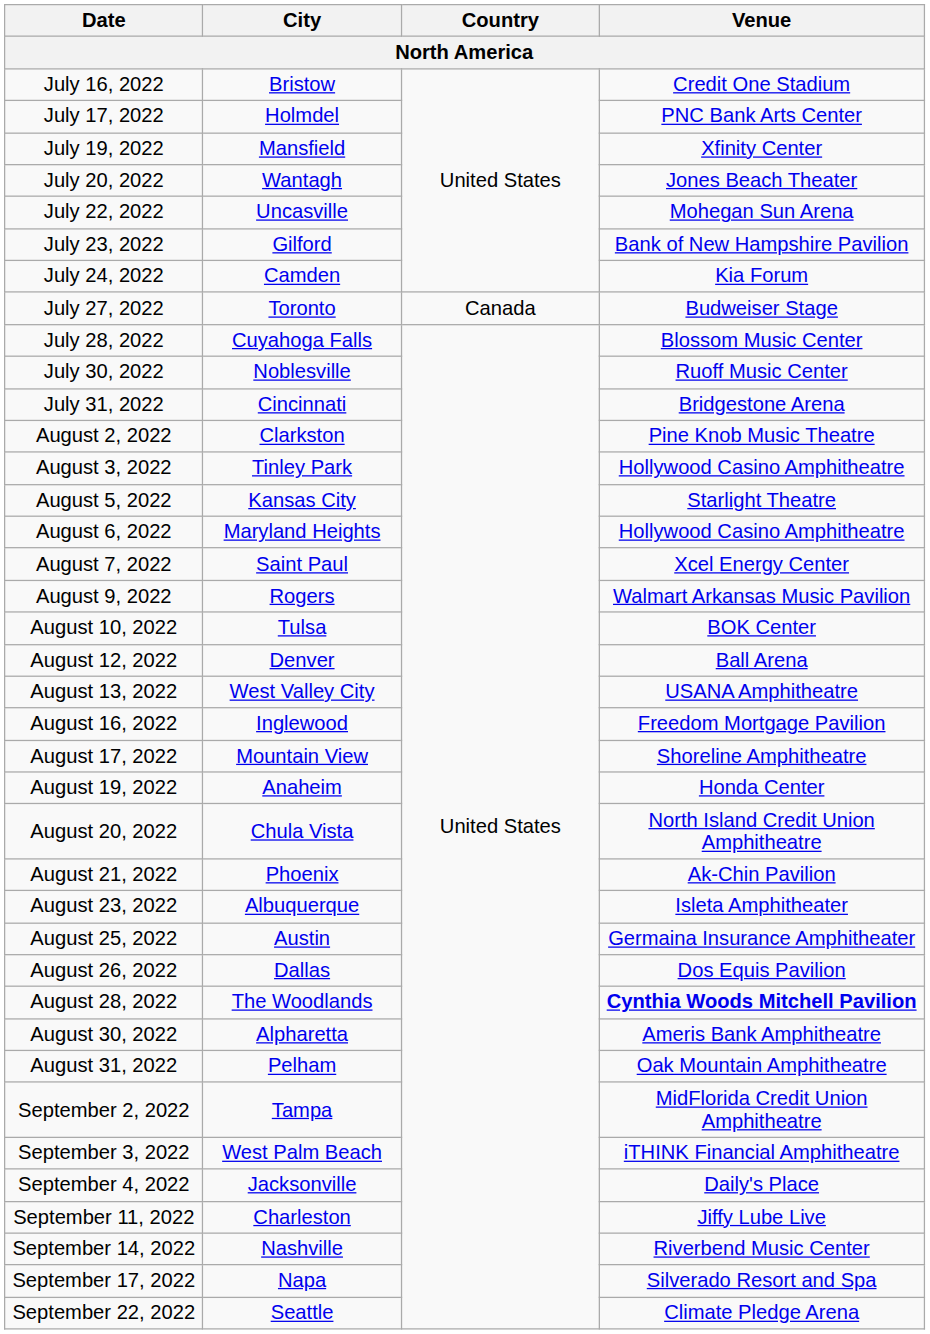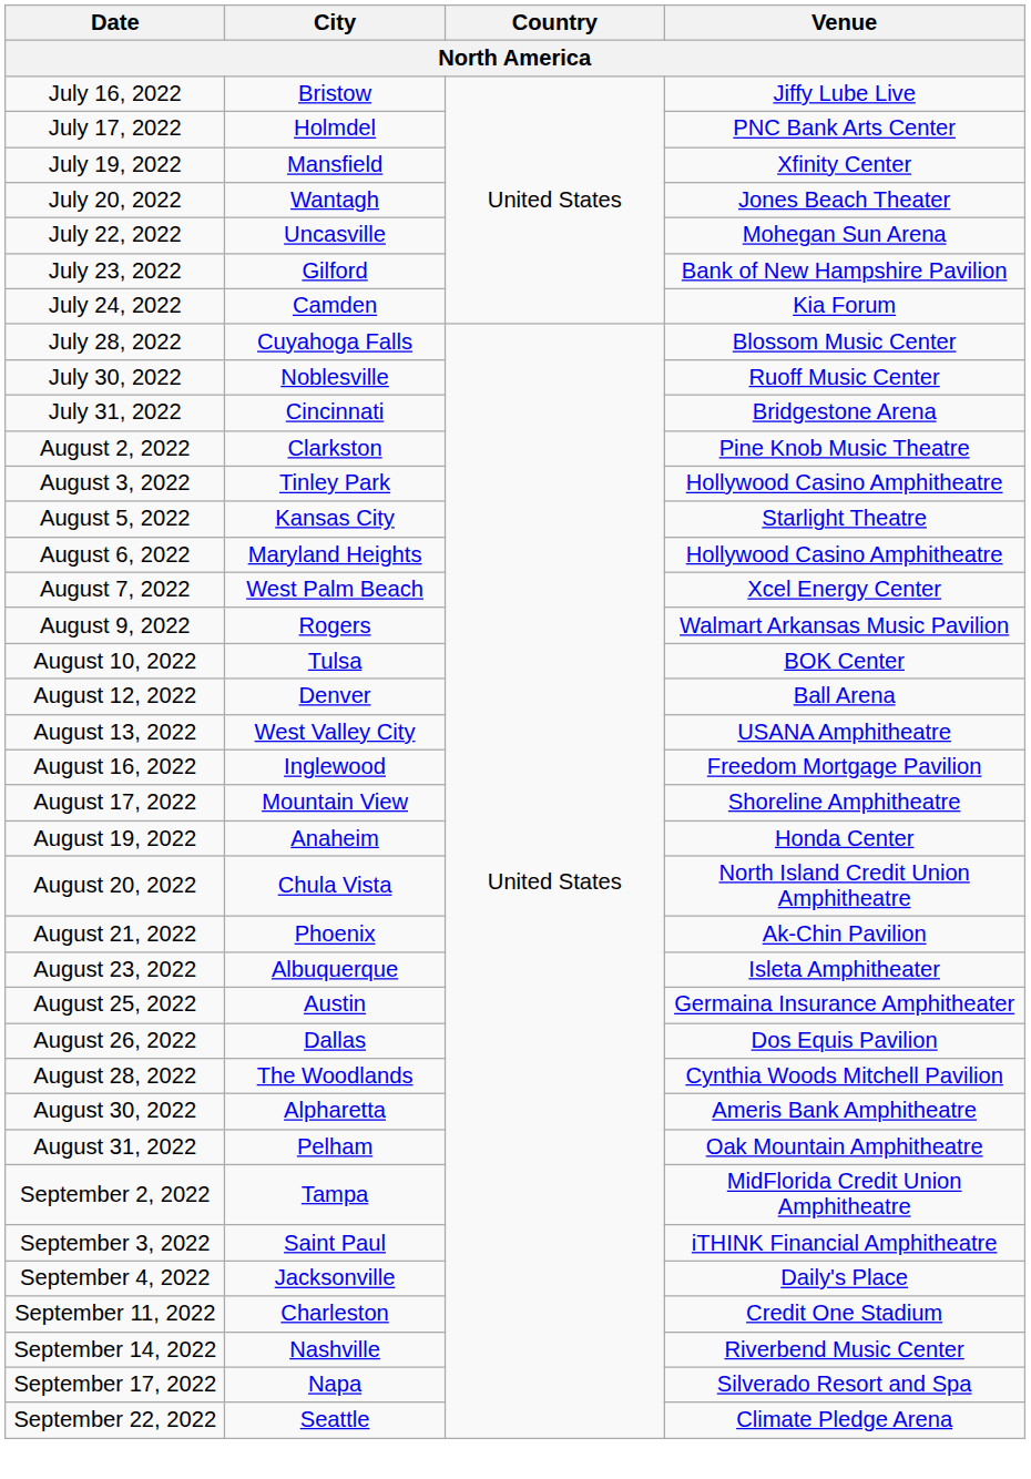July 16, 2022 | Venue: Credit One Stadium -> Jiffy Lube Live
- row: July 27, 2022 | Toronto | Canada | Budweiser Stage
August 7, 2022 | City: Saint Paul -> West Palm Beach
August 28, 2022 | Venue: bold -> normal
September 3, 2022 | City: West Palm Beach -> Saint Paul
September 11, 2022 | Venue: Jiffy Lube Live -> Credit One Stadium
